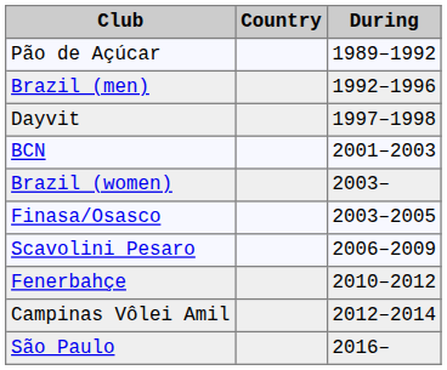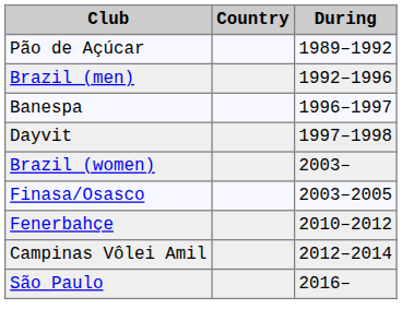+ row: Banespa | 1996–1997
- row: BCN | 2001–2003
- row: Scavolini Pesaro | 2006–2009
